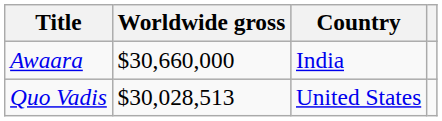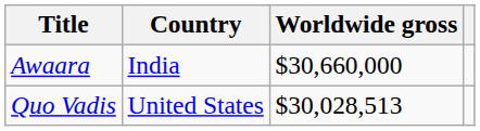columns swapped: Worldwide gross <-> Country
